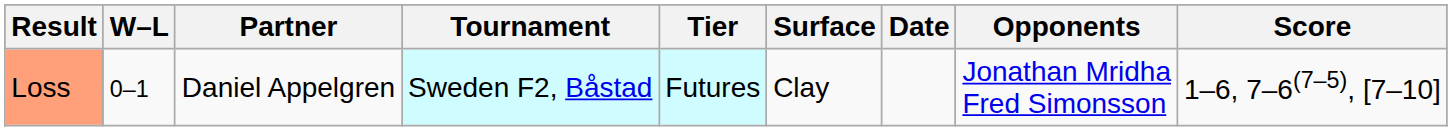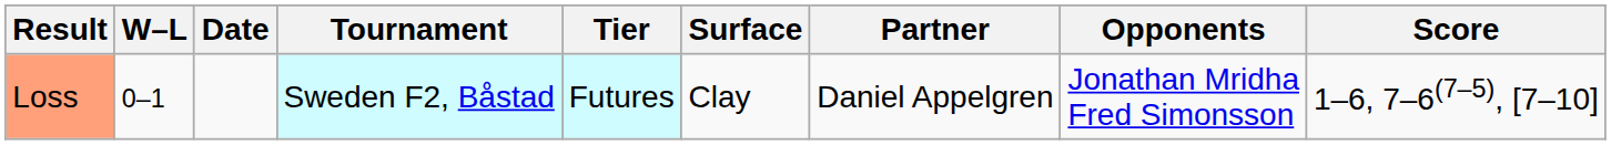columns swapped: Date <-> Partner
